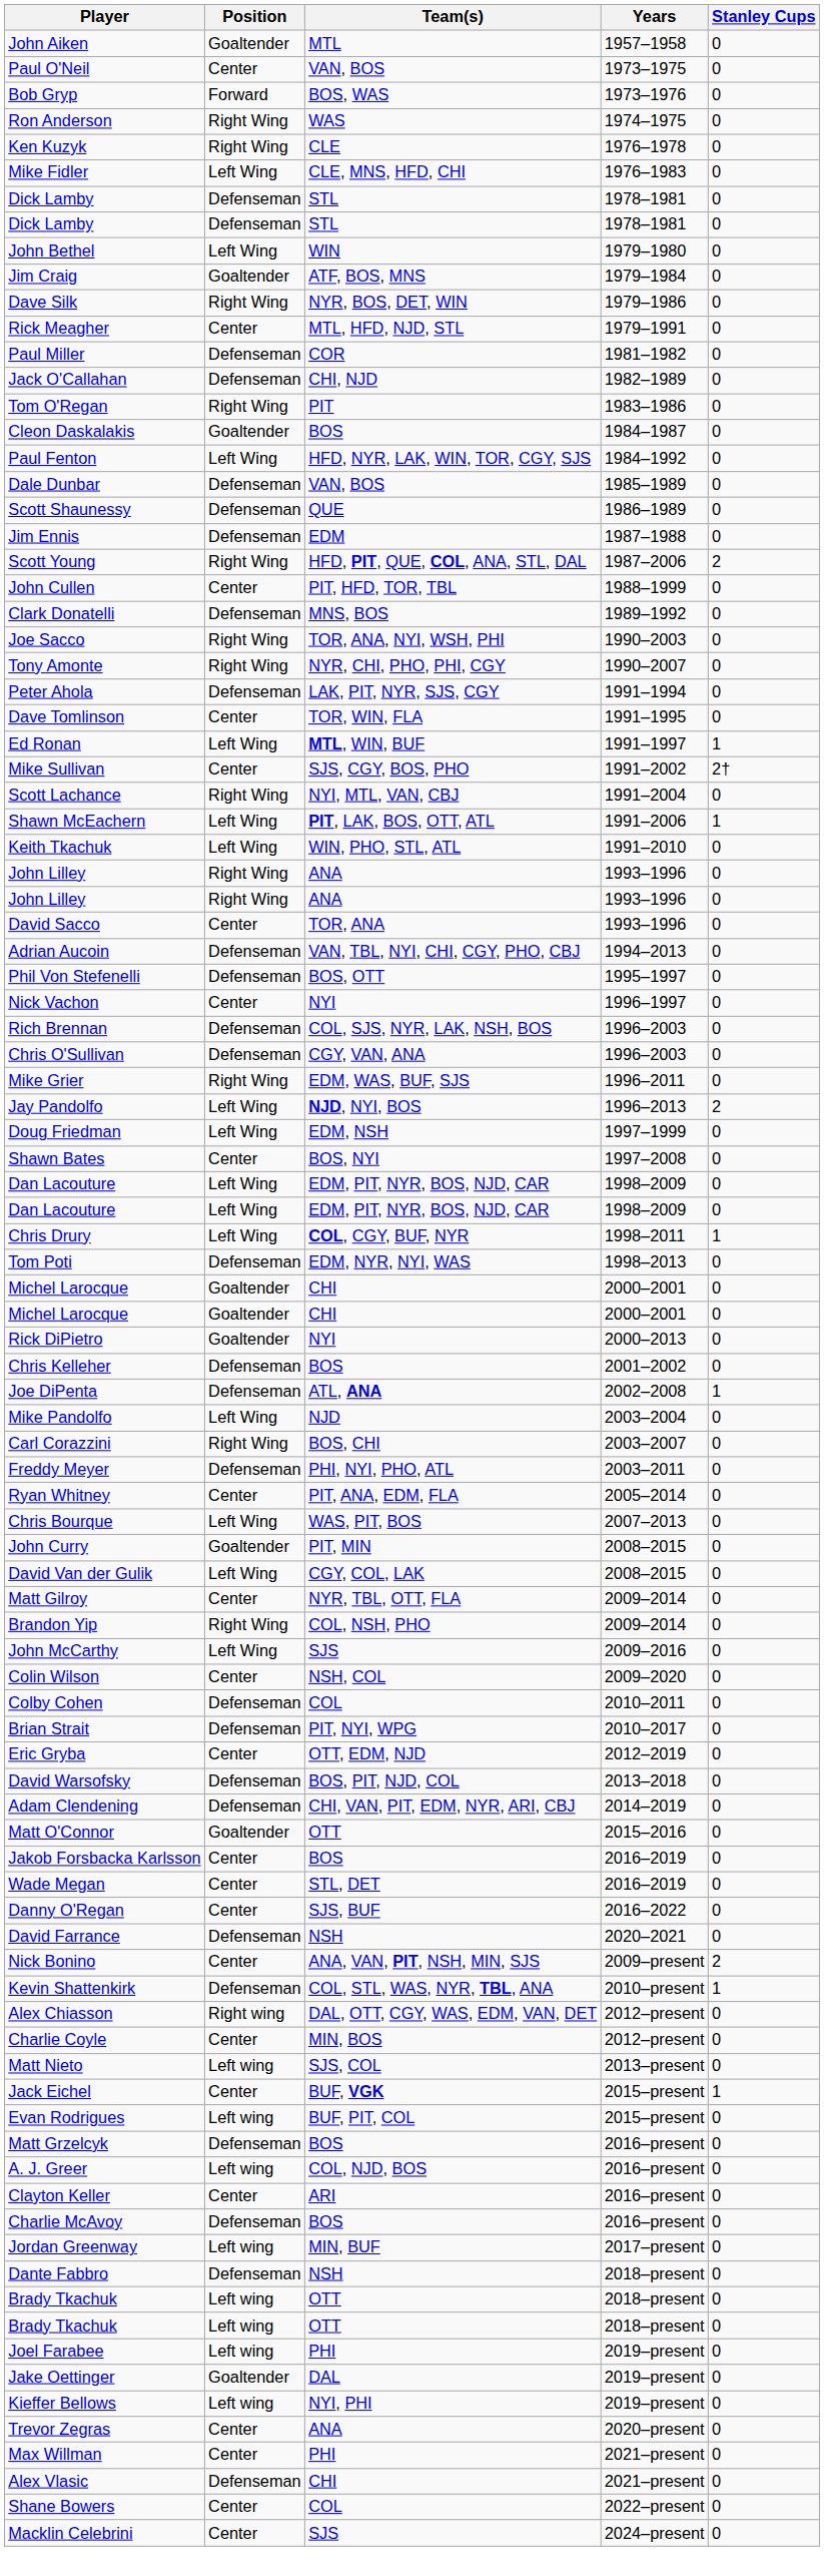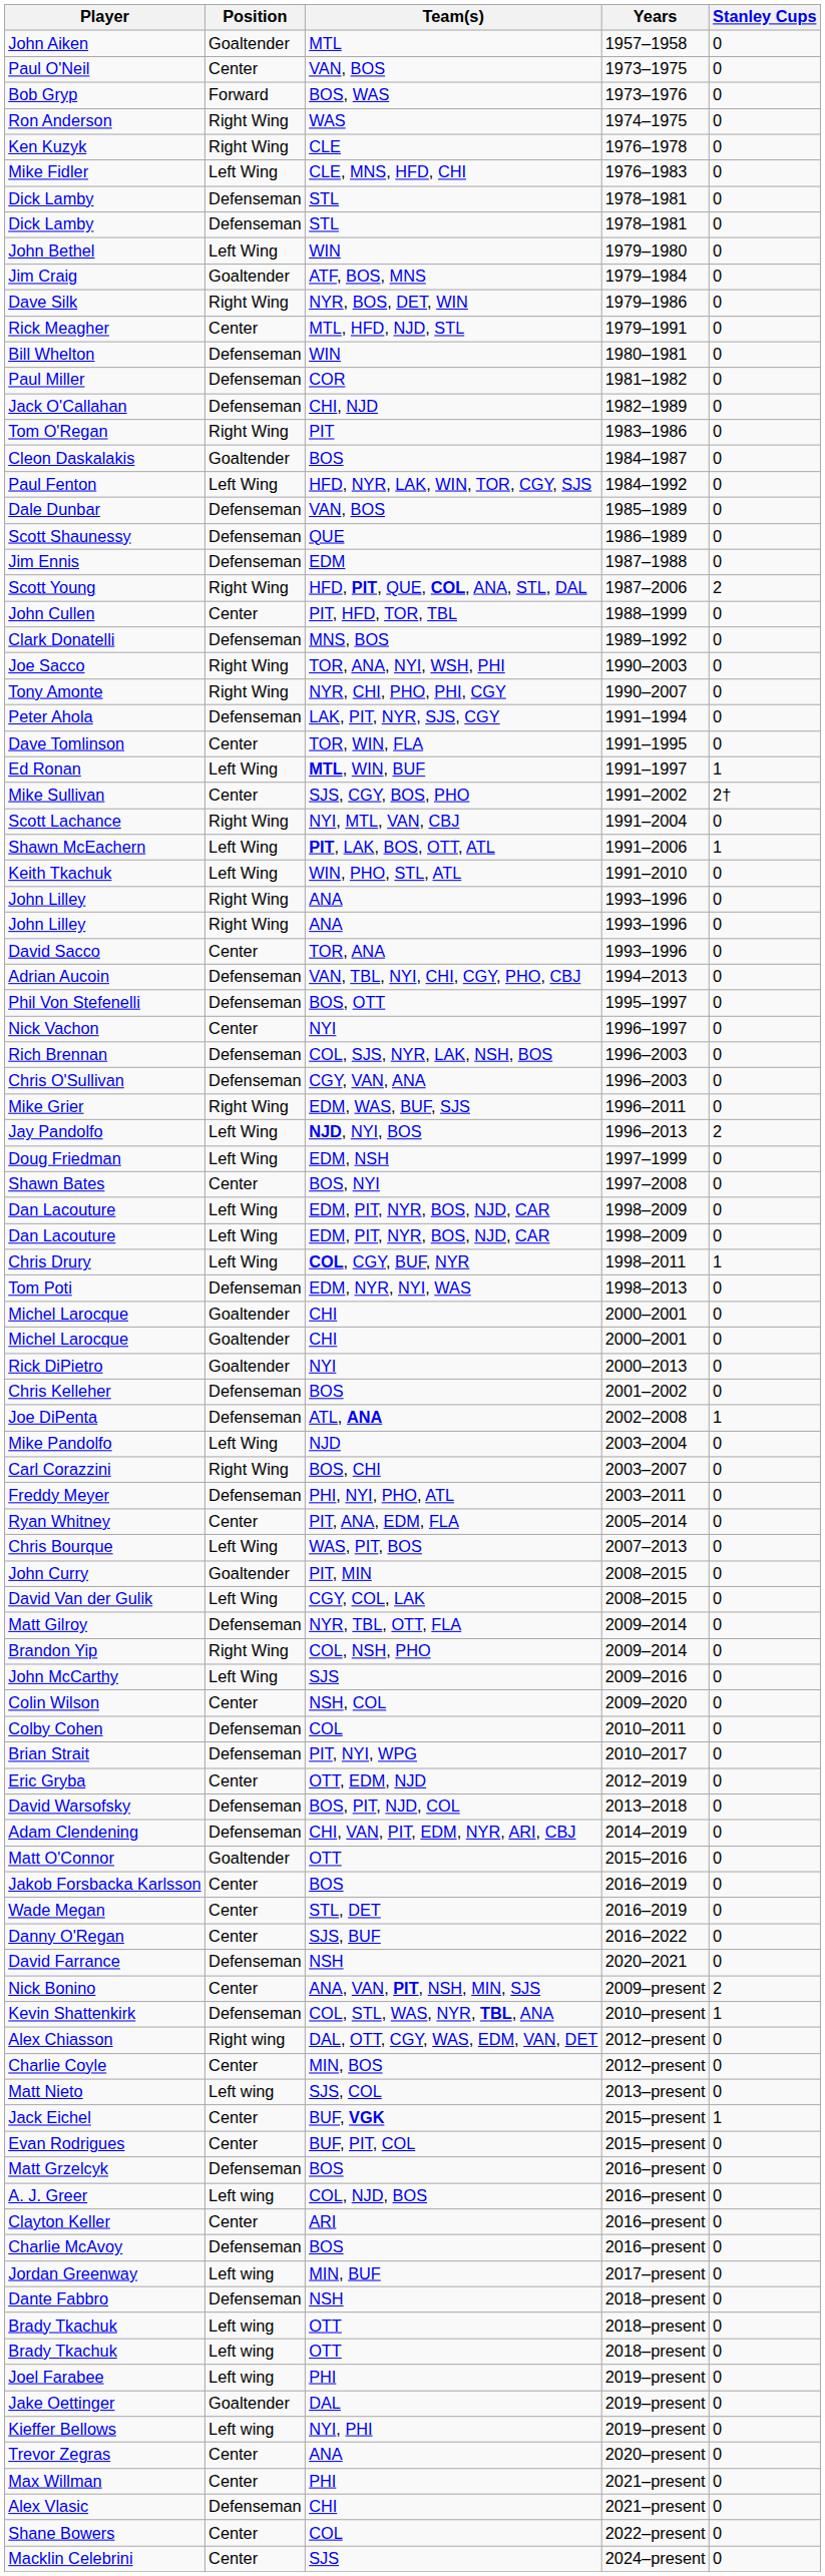+ row: Bill Whelton | Defenseman | WIN | 1980–1981 | 0
Matt Gilroy | Position: Center -> Defenseman
Evan Rodrigues | Position: Left wing -> Center
